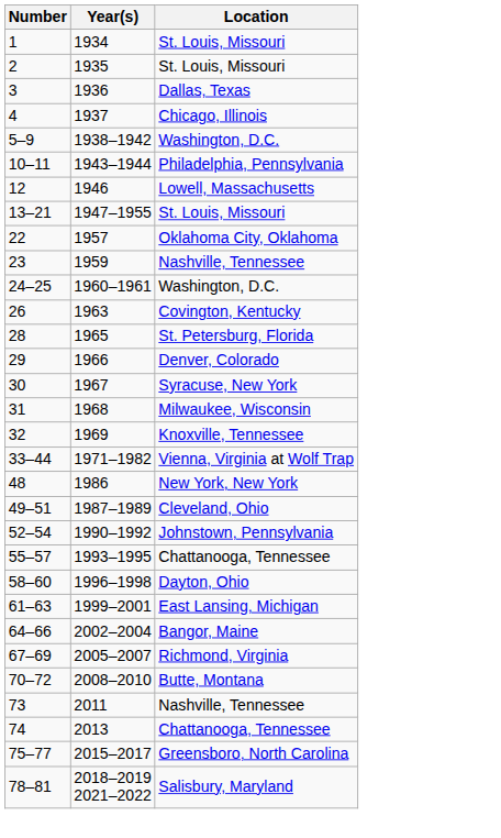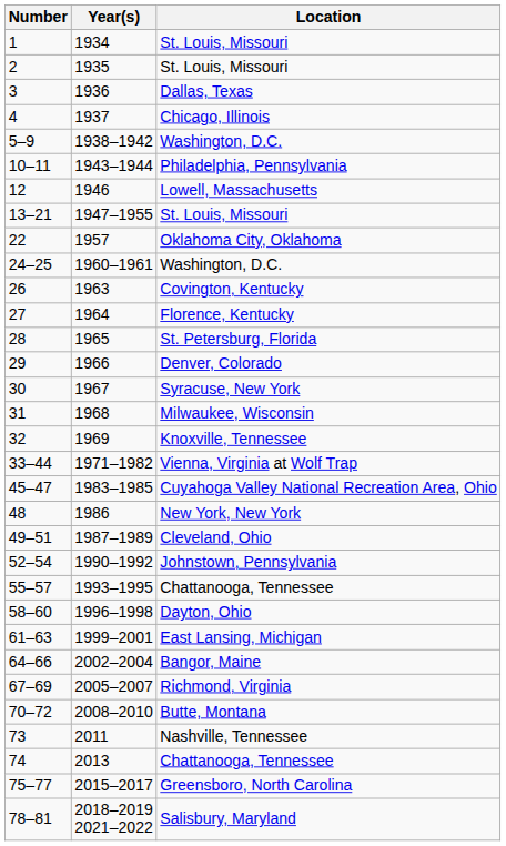- row: 23 | 1959 | Nashville, Tennessee
+ row: 27 | 1964 | Florence, Kentucky
+ row: 45–47 | 1983–1985 | Cuyahoga Valley National Recreation Area, Ohio
